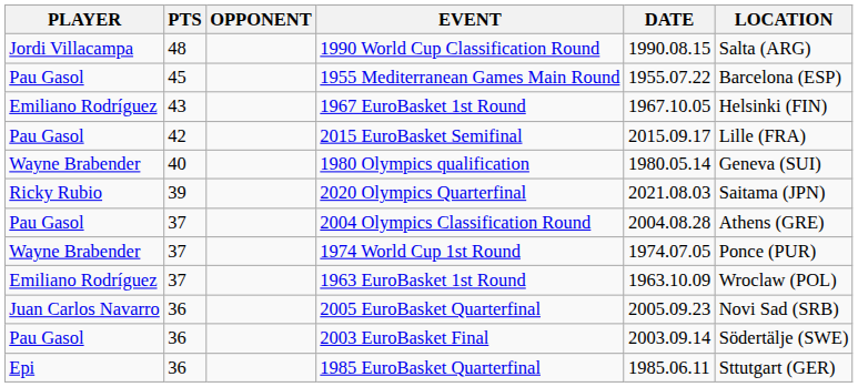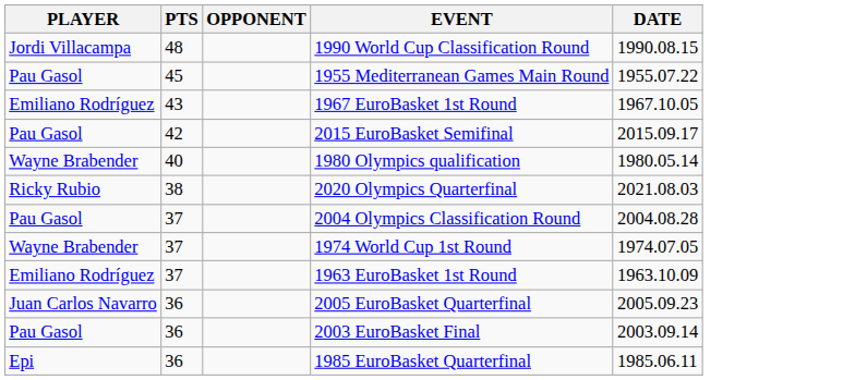- column: LOCATION | Salta (ARG) | Barcelona (ESP) | Helsinki (FIN) | Lille (FRA) | Geneva (SUI) | Saitama (JPN) | Athens (GRE) | Ponce (PUR) | Wroclaw (POL) | Novi Sad (SRB) | Södertälje (SWE) | Sttutgart (GER)
2020 Olympics Quarterfinal | PTS: 39 -> 38
